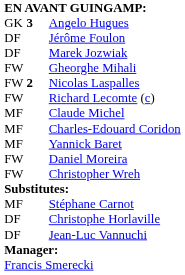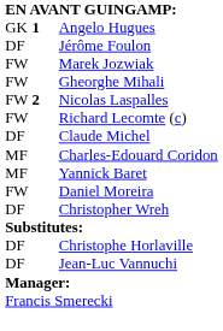Angelo Hugues | column 2: 3 -> 1
Marek Jozwiak | column 1: DF -> FW
Claude Michel | column 1: MF -> DF
Christopher Wreh | column 1: FW -> DF
- row: MF | Stéphane Carnot
